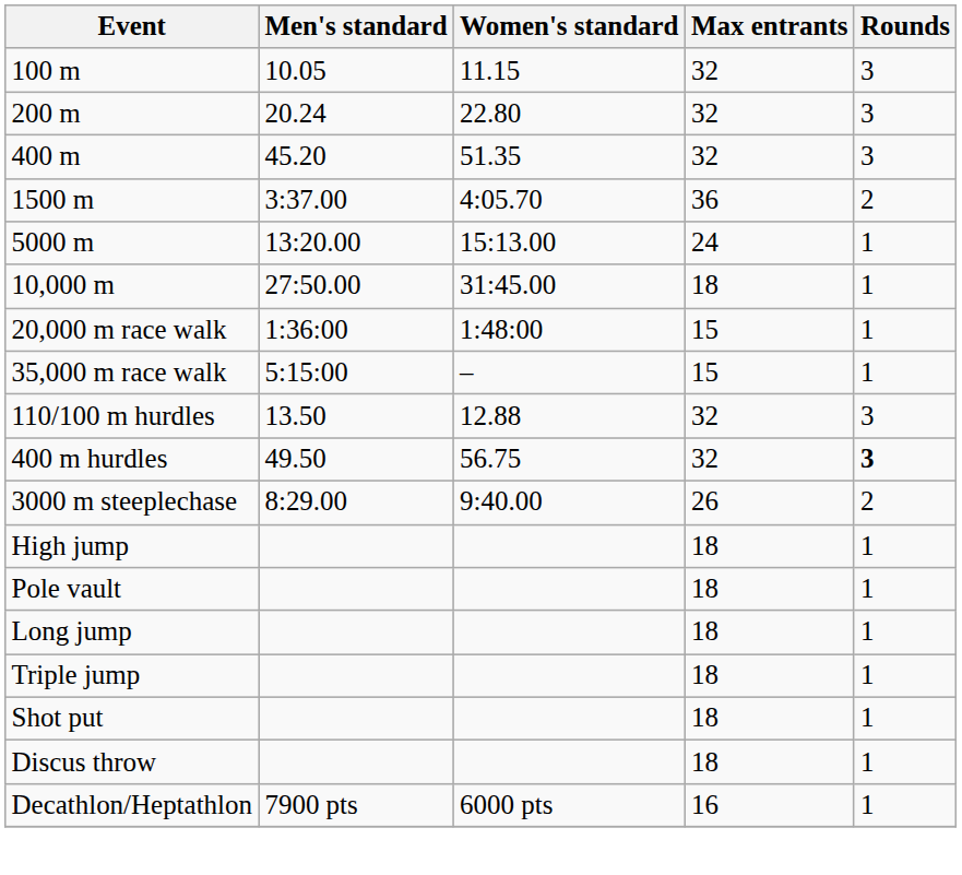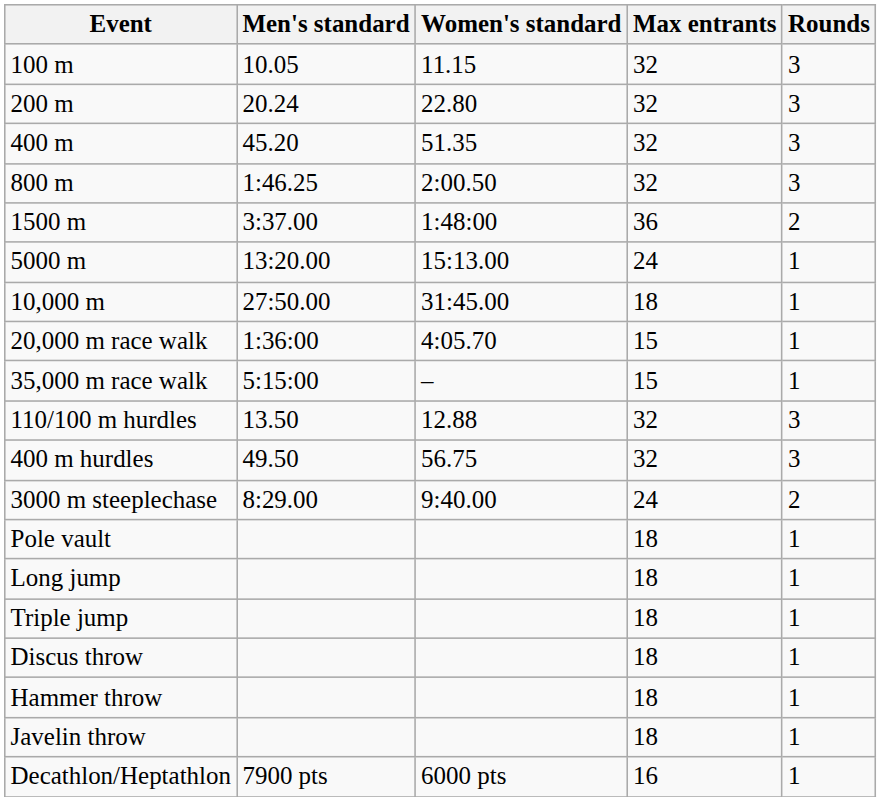+ row: 800 m | 1:46.25 | 2:00.50 | 32 | 3
1500 m | Women's standard: 4:05.70 -> 1:48:00
20,000 m race walk | Women's standard: 1:48:00 -> 4:05.70
400 m hurdles | Rounds: bold -> normal
3000 m steeplechase | Max entrants: 26 -> 24
- row: High jump | 18 | 1
- row: Shot put | 18 | 1
+ row: Hammer throw | 18 | 1
+ row: Javelin throw | 18 | 1
